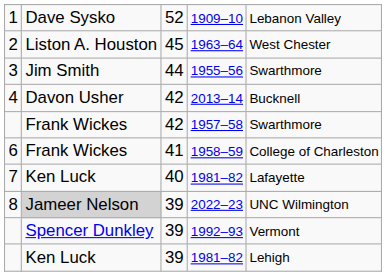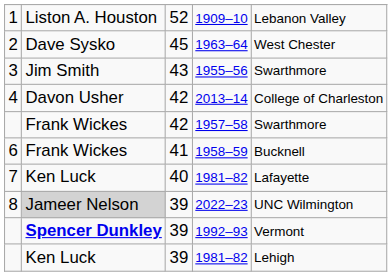1909–10 | column 2: Dave Sysko -> Liston A. Houston
1963–64 | column 2: Liston A. Houston -> Dave Sysko
1955–56 | column 3: 44 -> 43
2013–14 | column 5: Bucknell -> College of Charleston
1958–59 | column 5: College of Charleston -> Bucknell
1992–93 | column 2: normal -> bold
